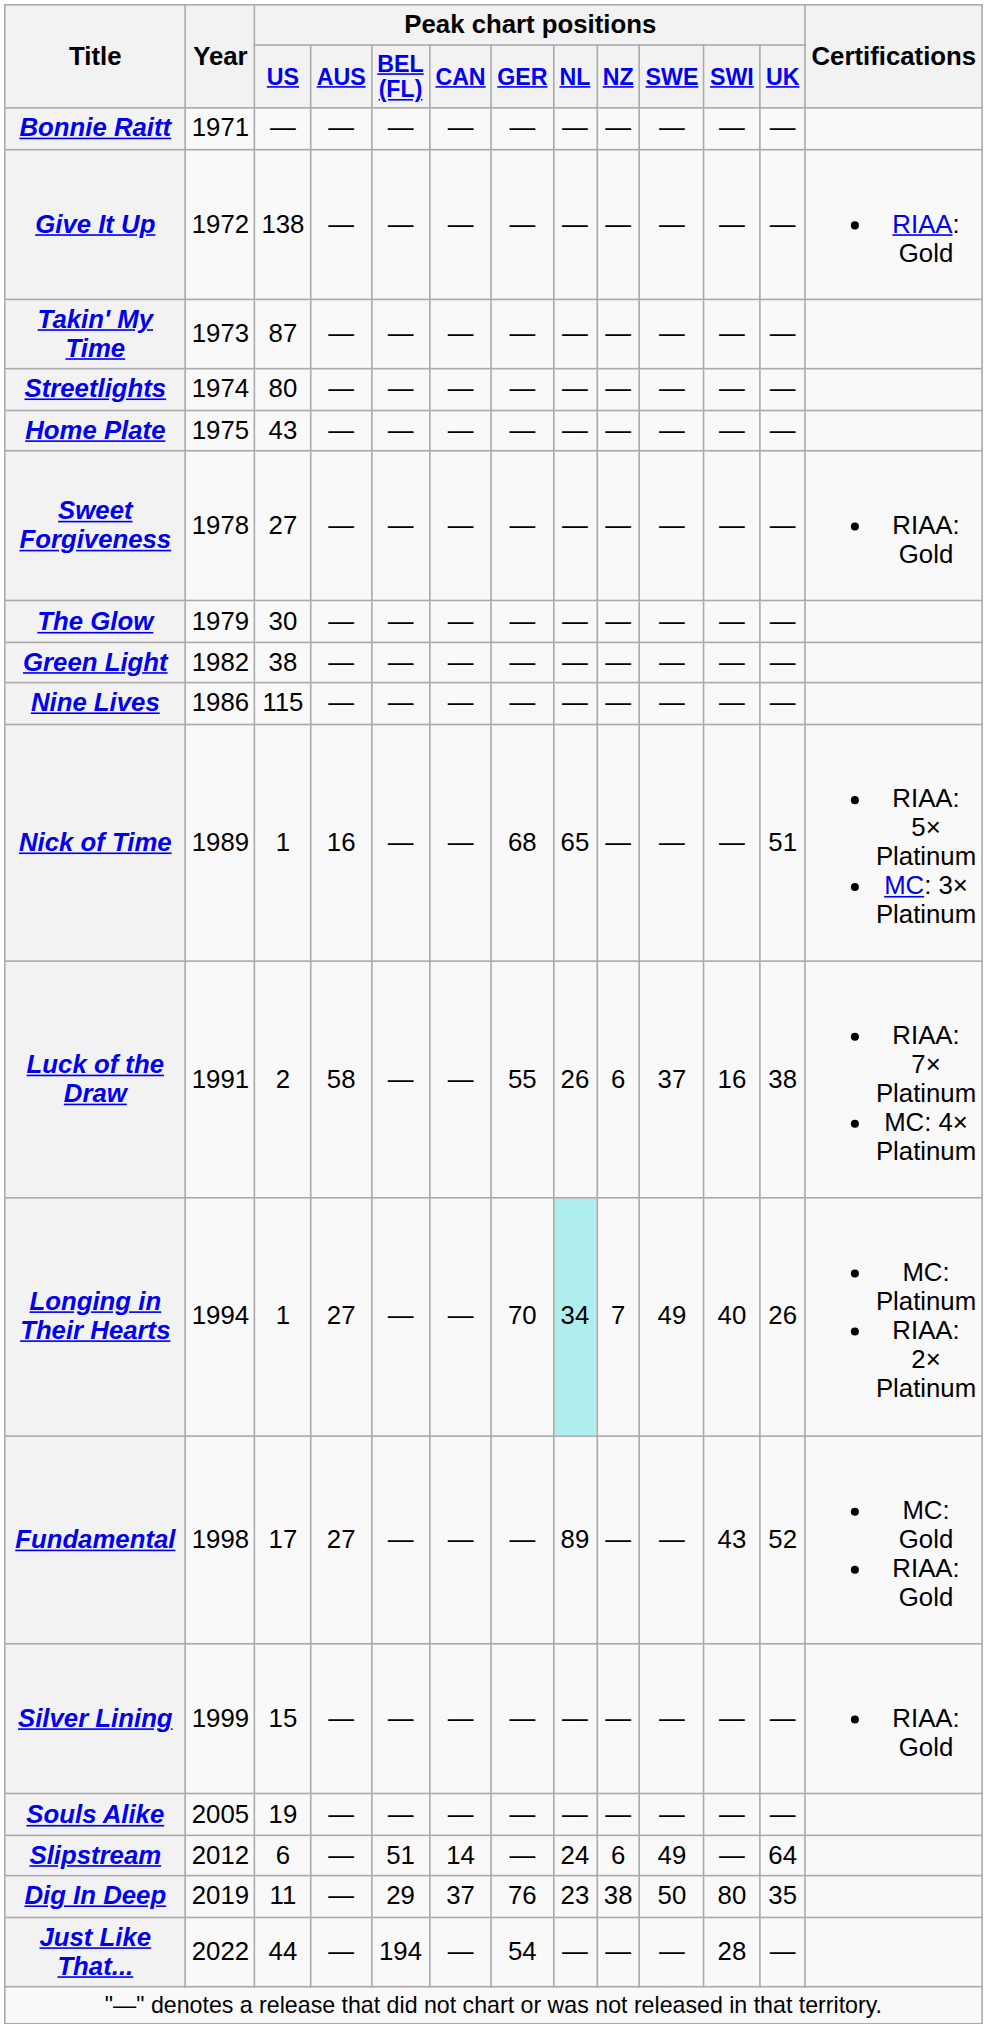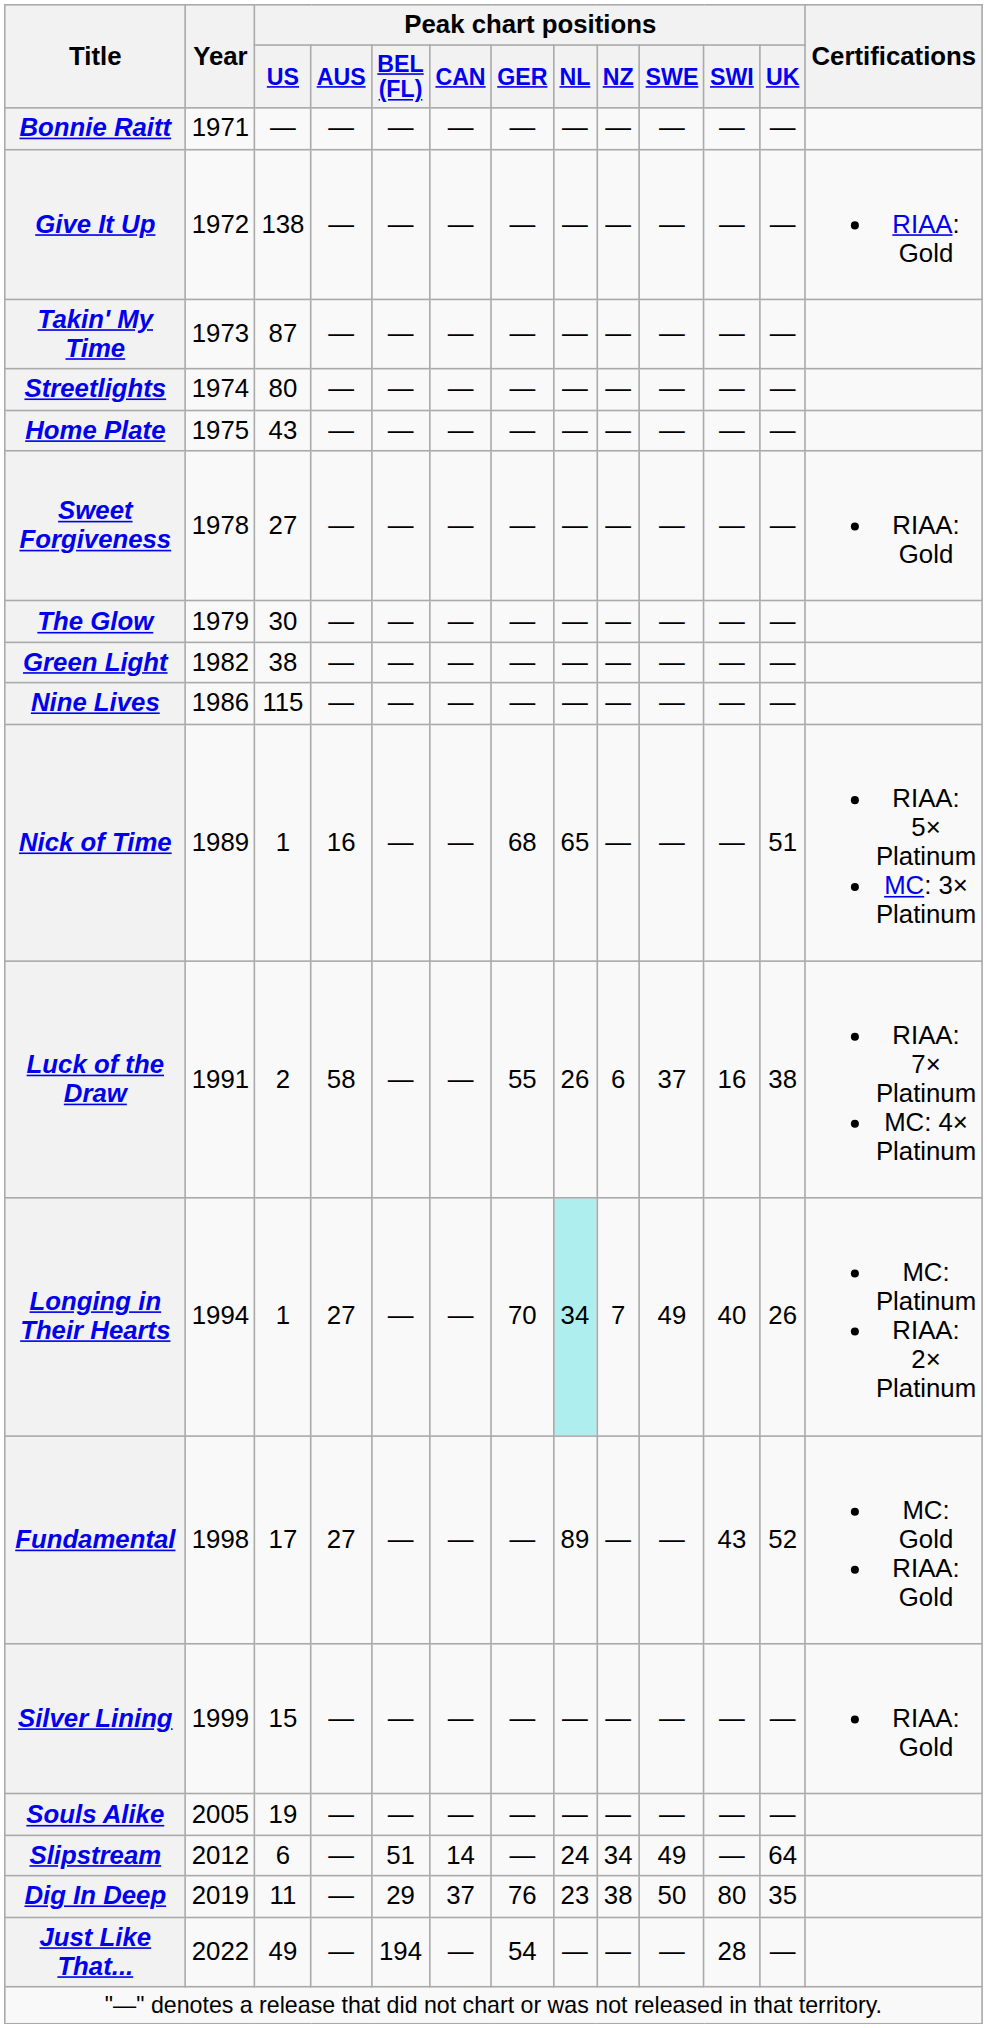Slipstream | Peak chart positions / NZ: 6 -> 34
Just Like That... | Peak chart positions / US: 44 -> 49
